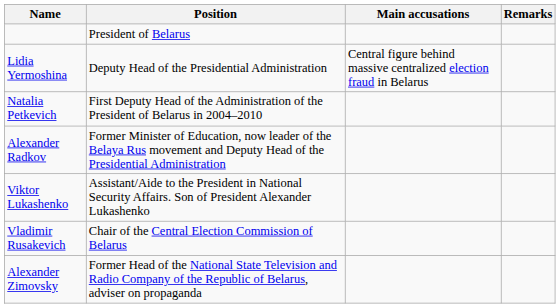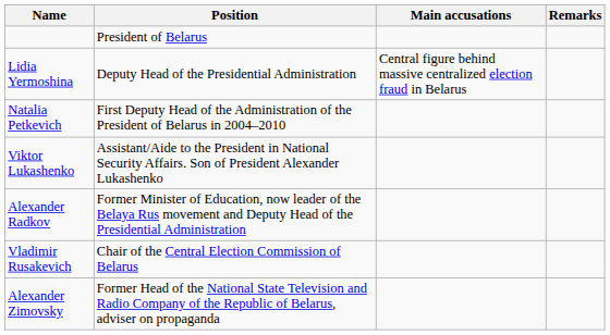rows swapped: Viktor Lukashenko <-> Alexander Radkov
